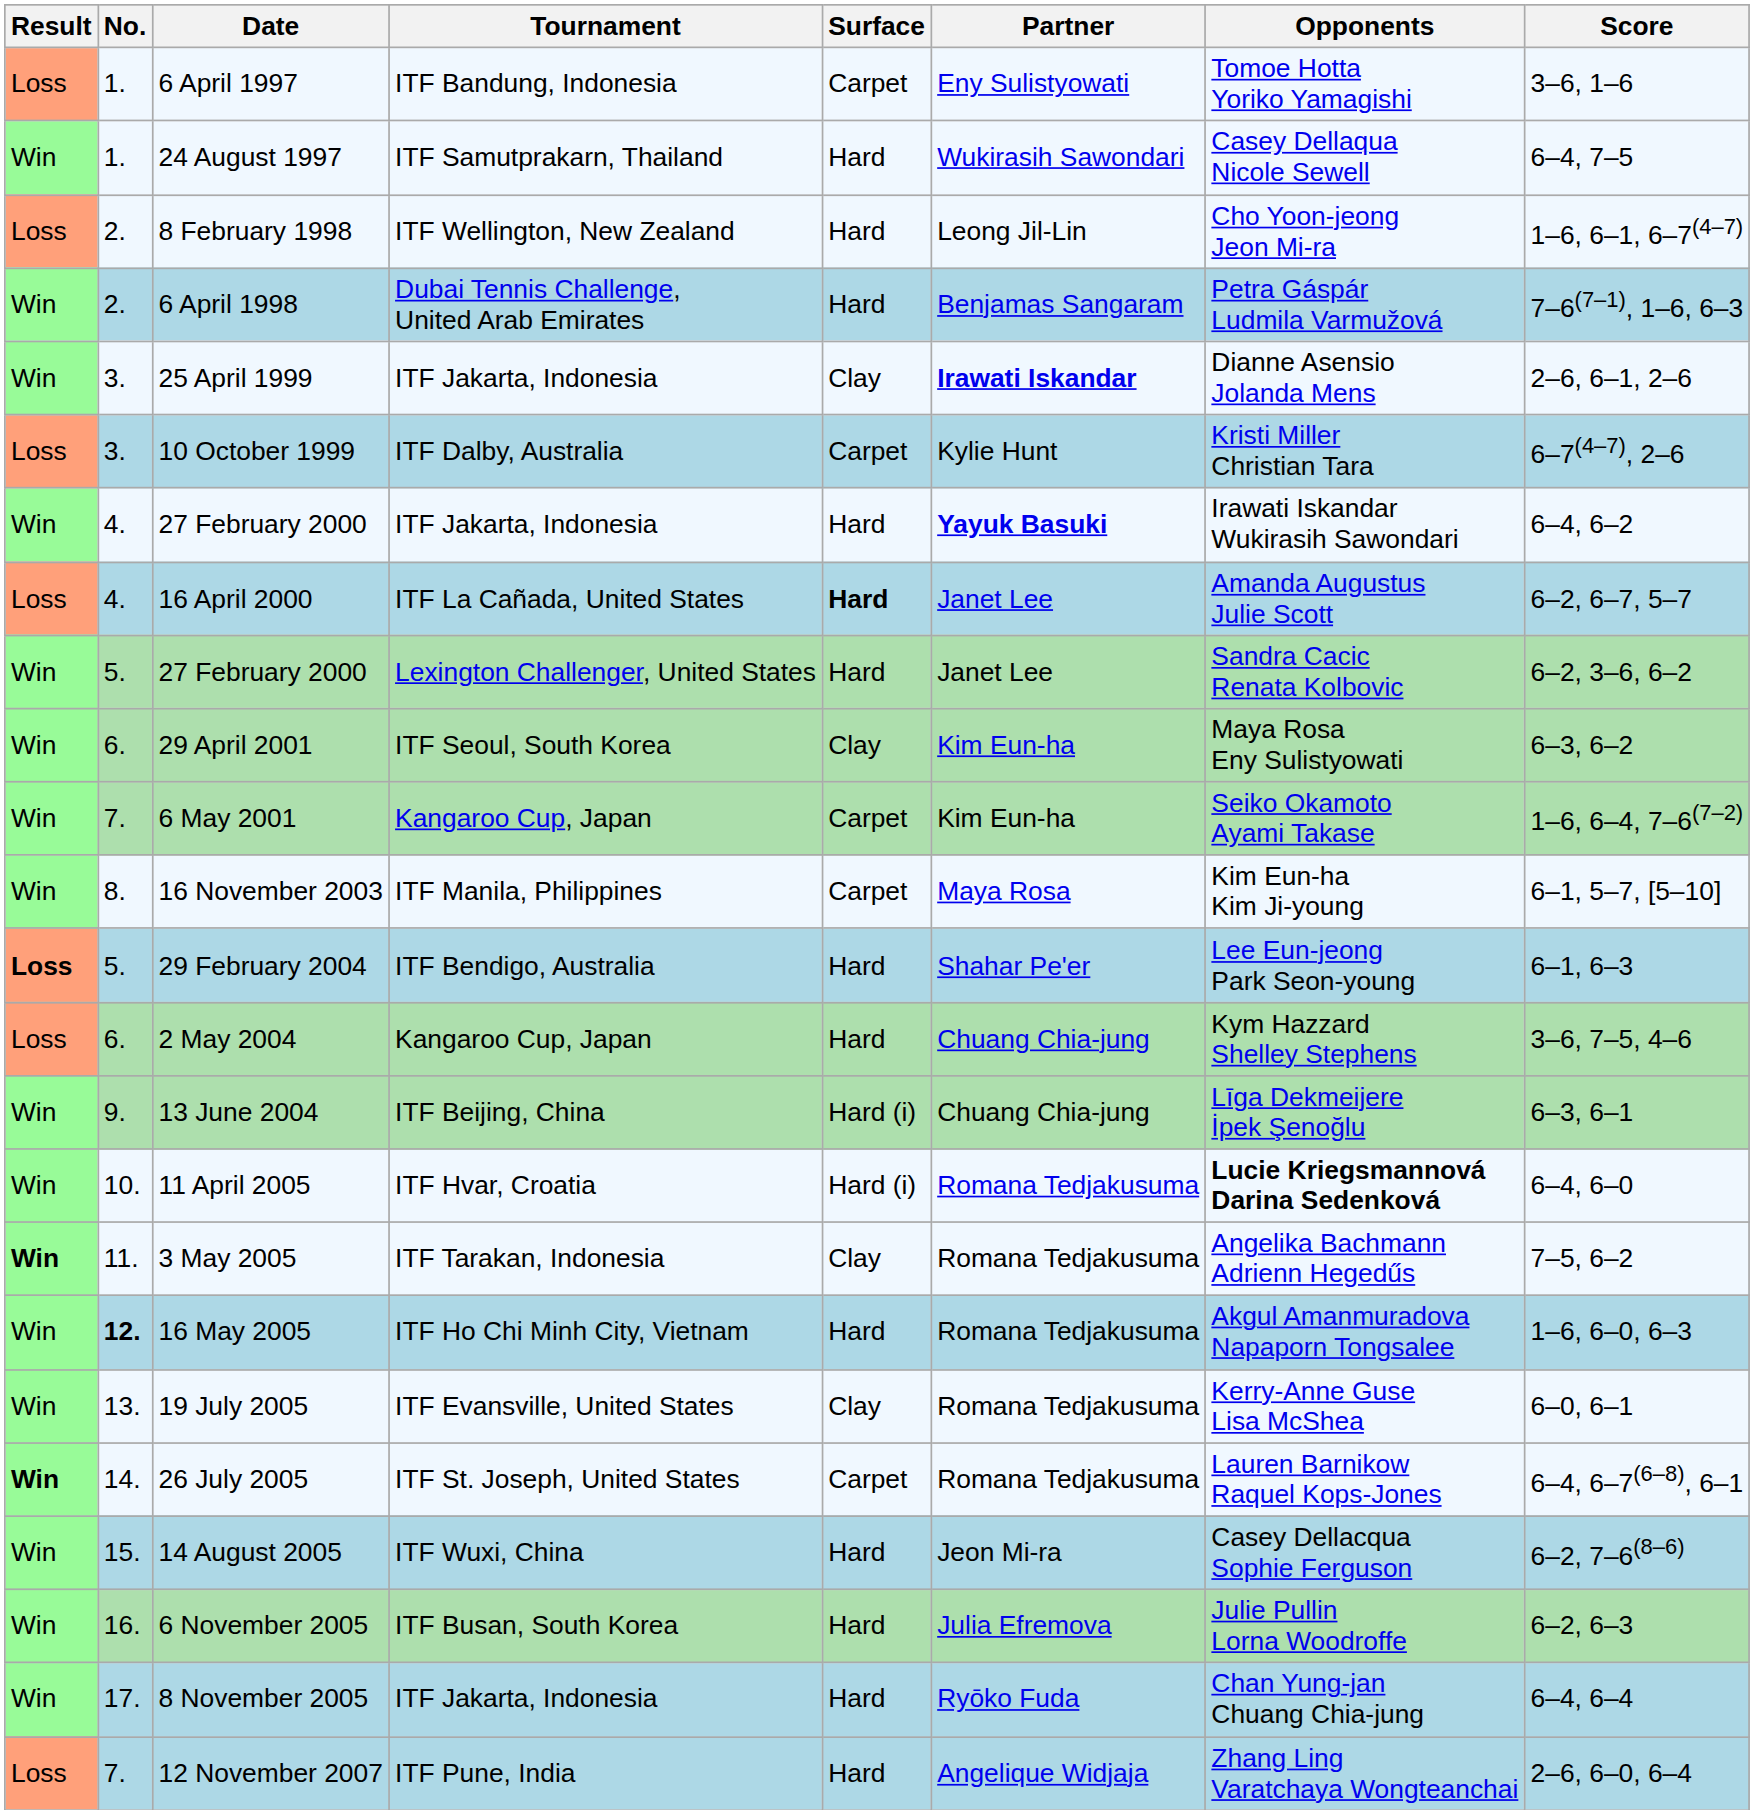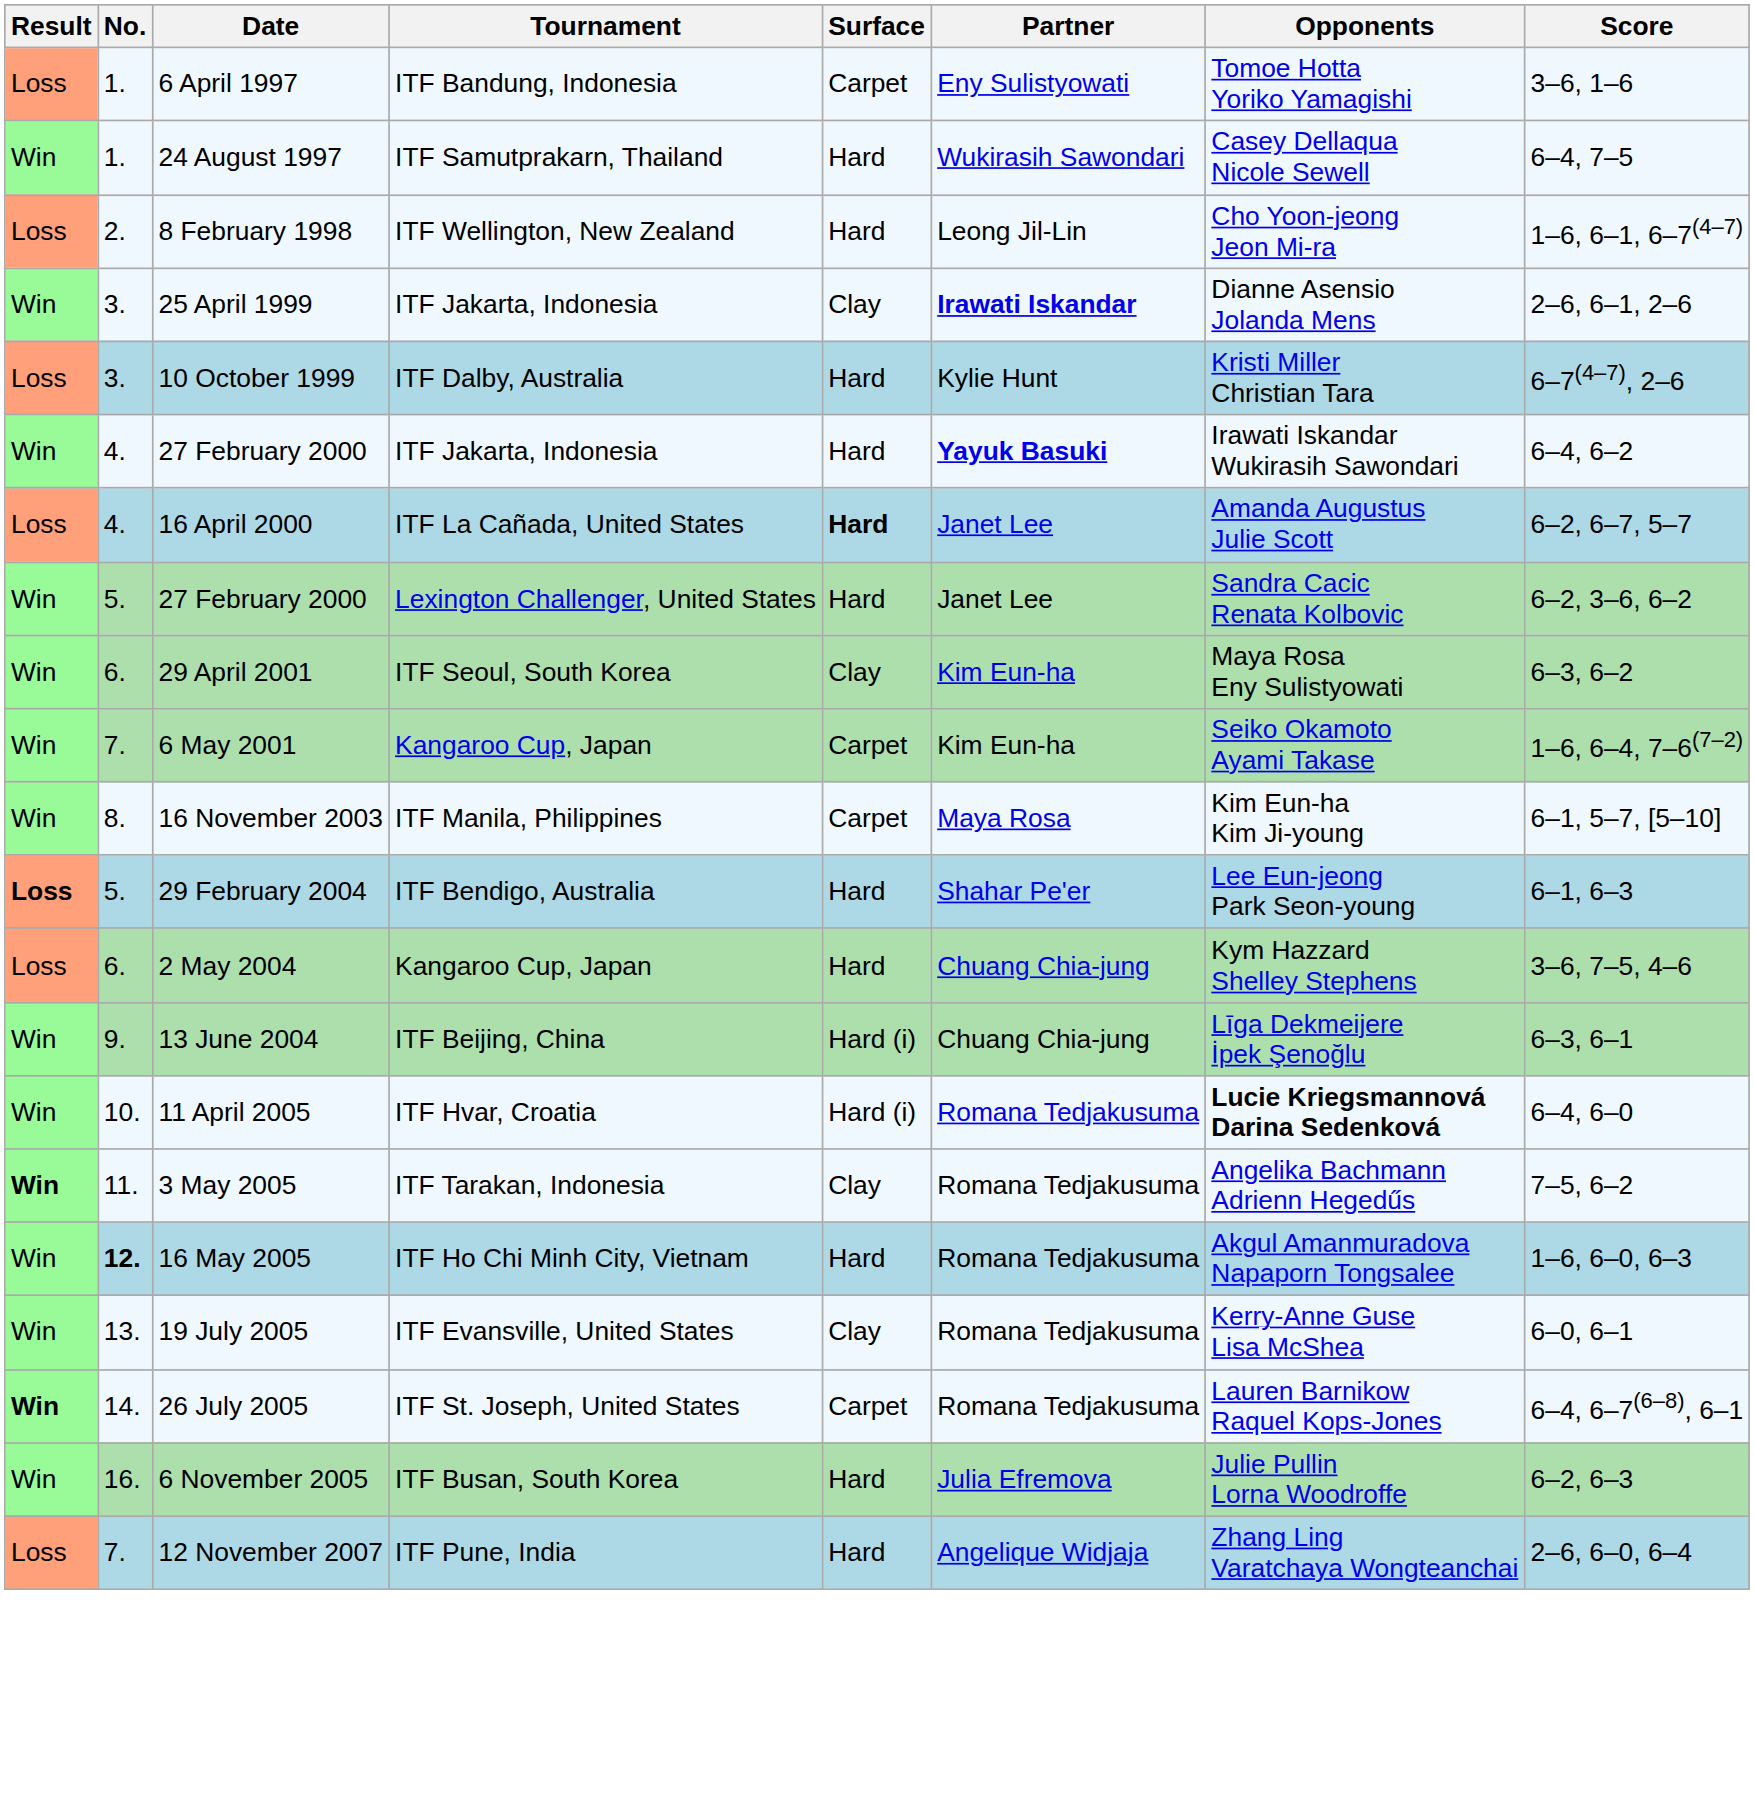- row: Win | 2. | 6 April 1998 | Dubai Tennis Challenge, United Arab Emirates | Hard | Benjamas Sangaram | Petra Gáspár Ludmila Varmužová | 7–6(7–1), 1–6, 6–3
10 October 1999 | Surface: Carpet -> Hard
- row: Win | 15. | 14 August 2005 | ITF Wuxi, China | Hard | Jeon Mi-ra | Casey Dellacqua Sophie Ferguson | 6–2, 7–6(8–6)
- row: Win | 17. | 8 November 2005 | ITF Jakarta, Indonesia | Hard | Ryōko Fuda | Chan Yung-jan Chuang Chia-jung | 6–4, 6–4
